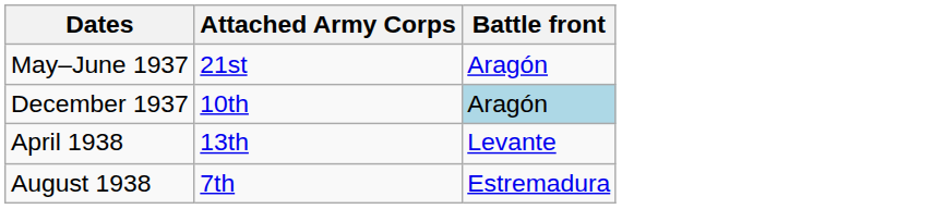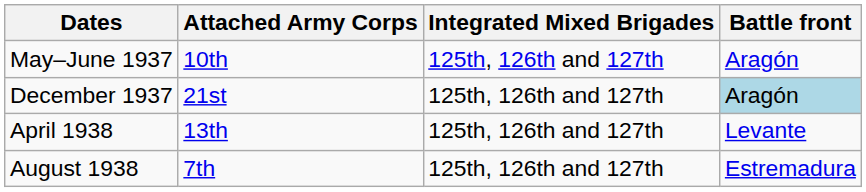+ column: Integrated Mixed Brigades | 125th, 126th and 127th | 125th, 126th and 127th | 125th, 126th and 127th | 125th, 126th and 127th
May–June 1937 | Attached Army Corps: 21st -> 10th
December 1937 | Attached Army Corps: 10th -> 21st
